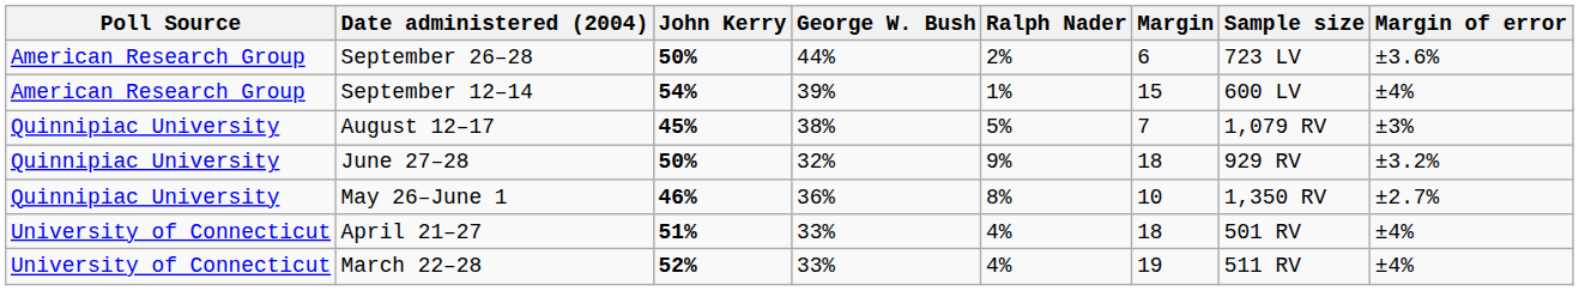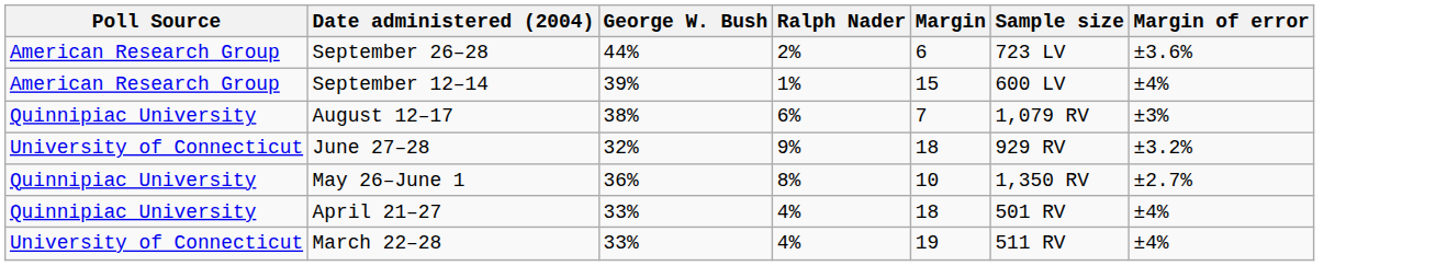- column: John Kerry | 50% | 54% | 45% | 50% | 46% | 51% | 52%
August 12–17 | Ralph Nader: 5% -> 6%
June 27–28 | Poll Source: Quinnipiac University -> University of Connecticut
April 21–27 | Poll Source: University of Connecticut -> Quinnipiac University
